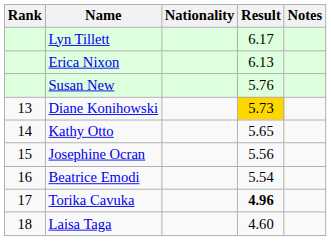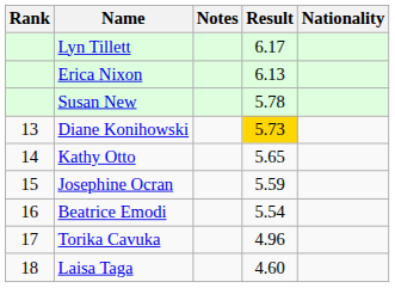columns swapped: Nationality <-> Notes
Susan New | Result: 5.76 -> 5.78
Josephine Ocran | Result: 5.56 -> 5.59
Torika Cavuka | Result: bold -> normal
